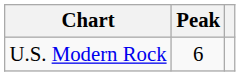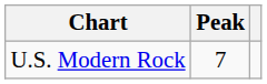U.S. Modern Rock | Peak: 6 -> 7
